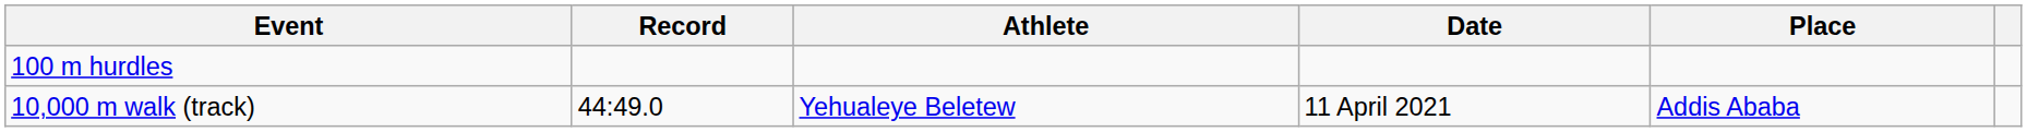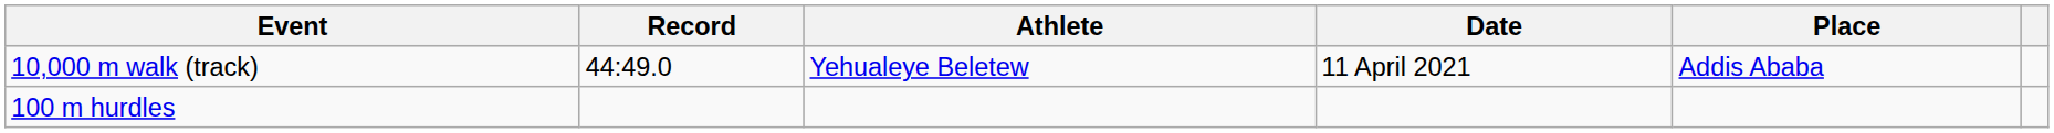rows swapped: 100 m hurdles <-> 10,000 m walk (track)
